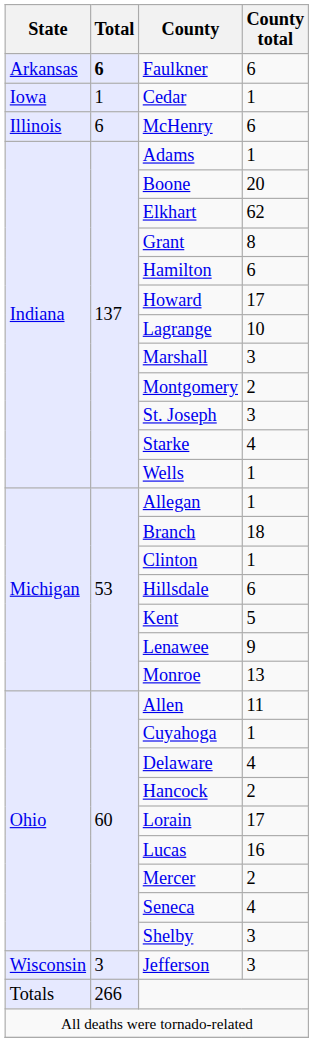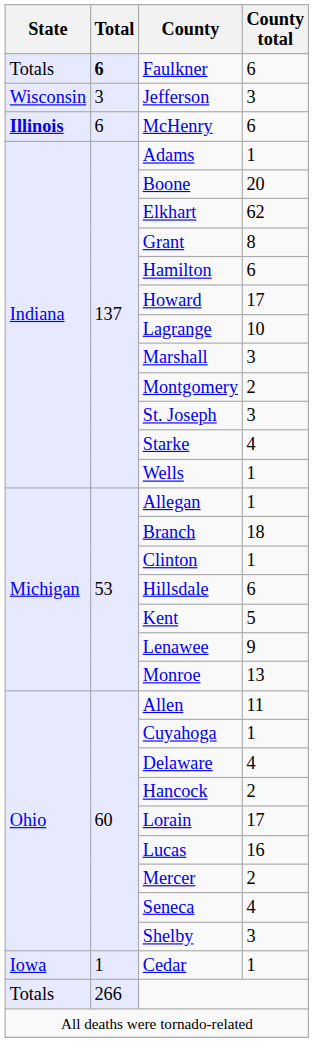Faulkner | State: Arkansas -> Totals
rows swapped: Cedar <-> Jefferson
McHenry | State: normal -> bold
